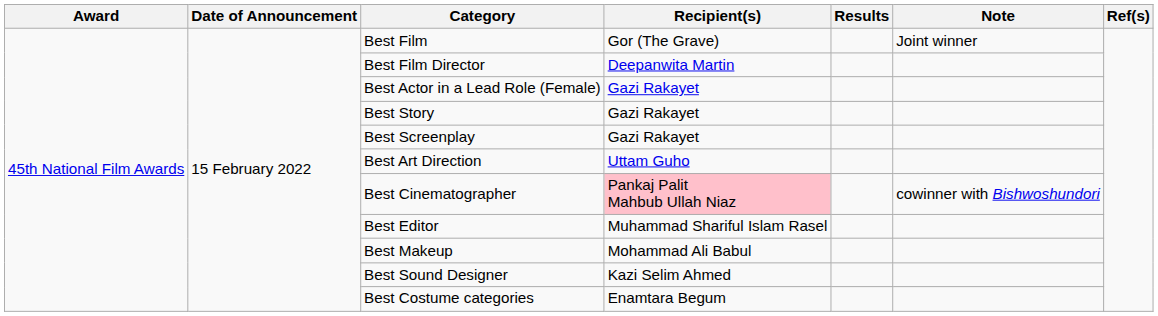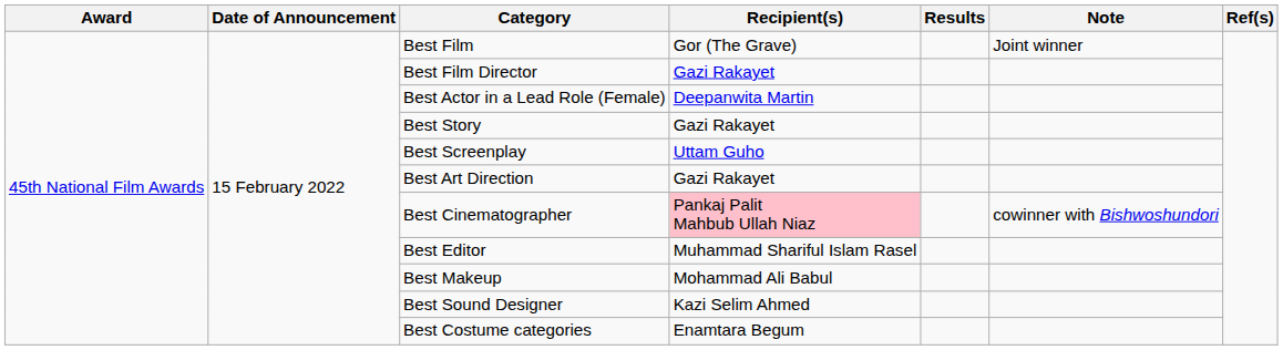Best Film Director | Recipient(s): Deepanwita Martin -> Gazi Rakayet
Best Actor in a Lead Role (Female) | Recipient(s): Gazi Rakayet -> Deepanwita Martin
Best Screenplay | Recipient(s): Gazi Rakayet -> Uttam Guho
Best Art Direction | Recipient(s): Uttam Guho -> Gazi Rakayet
